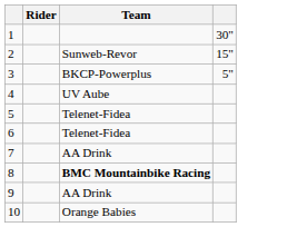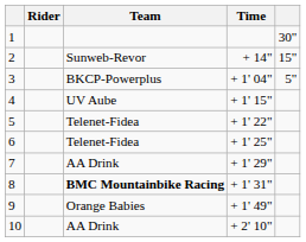+ column: Time | + 14" | + 1' 04" | + 1' 15" | + 1' 22" | + 1' 25" | + 1' 29" | + 1' 31" | + 1' 49" | + 2' 10"
9 | Team: AA Drink -> Orange Babies
10 | Team: Orange Babies -> AA Drink
